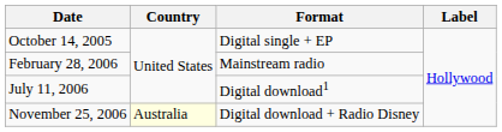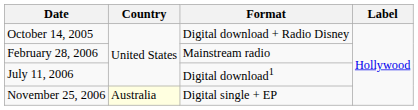October 14, 2005 | Format: Digital single + EP -> Digital download + Radio Disney
November 25, 2006 | Format: Digital download + Radio Disney -> Digital single + EP
